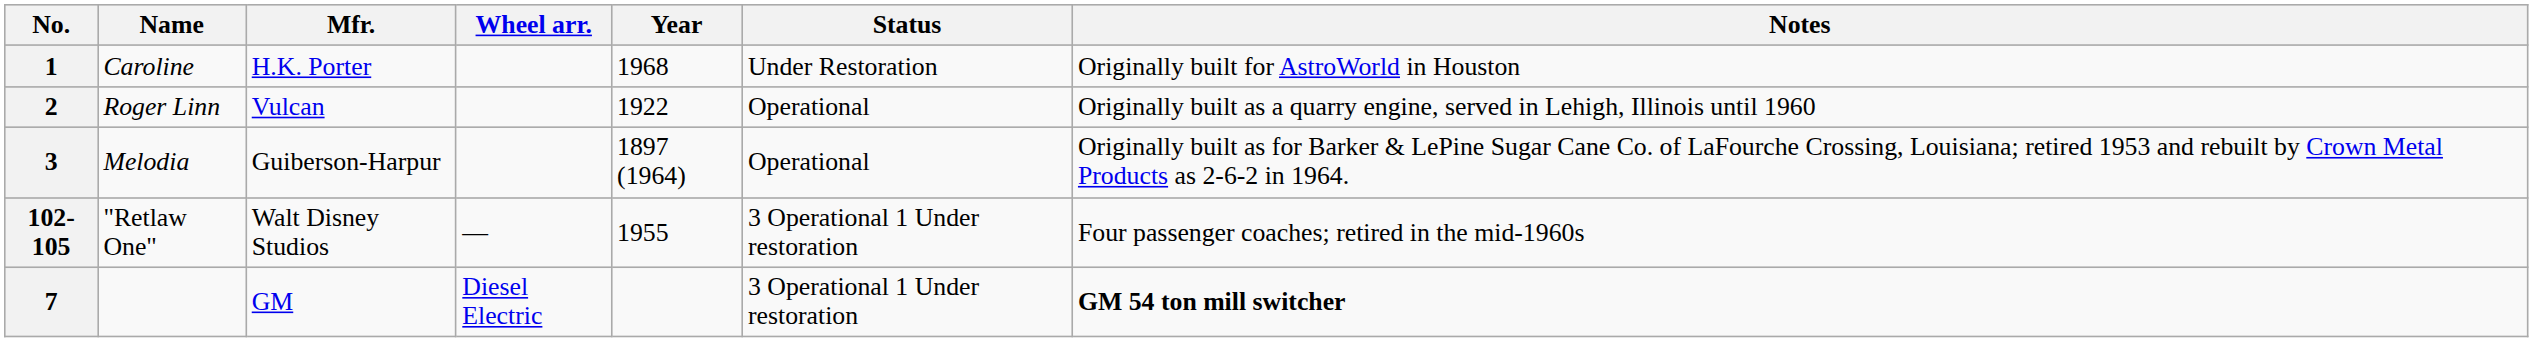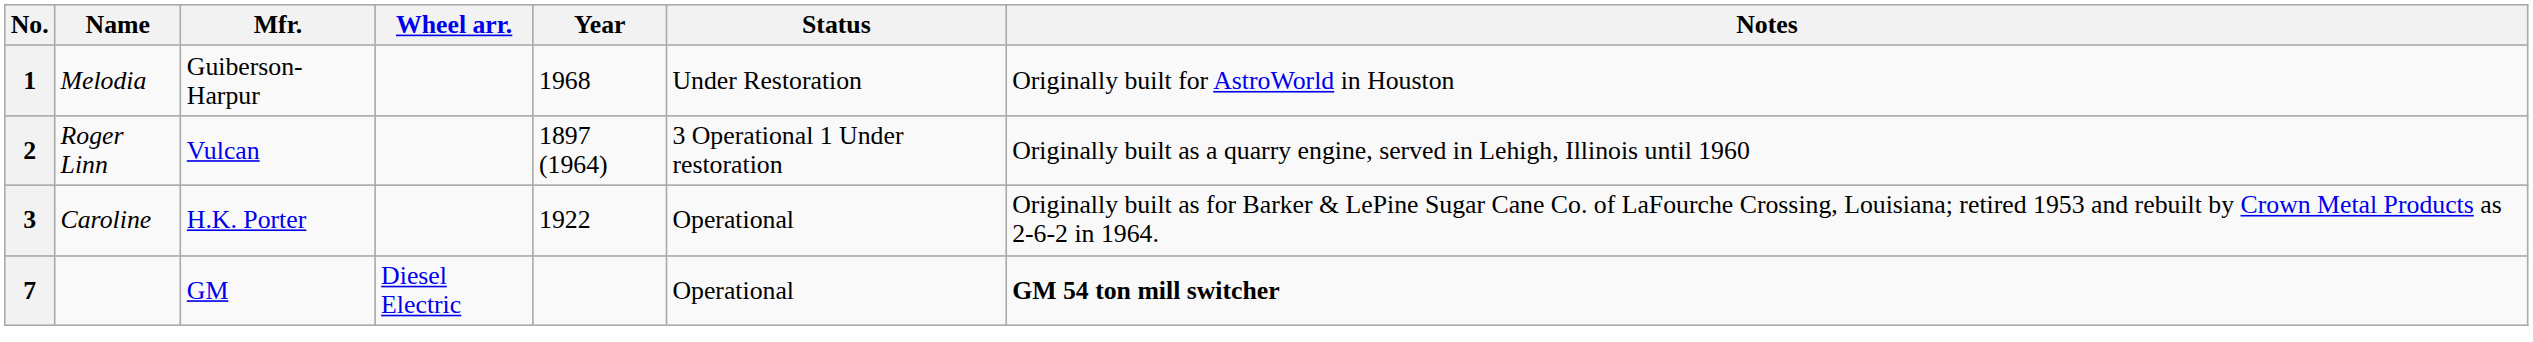1 | Name: Caroline -> Melodia
1 | Mfr.: H.K. Porter -> Guiberson-Harpur
2 | Year: 1922 -> 1897 (1964)
2 | Status: Operational -> 3 Operational 1 Under restoration
3 | Name: Melodia -> Caroline
3 | Mfr.: Guiberson-Harpur -> H.K. Porter
3 | Year: 1897 (1964) -> 1922
- row: 102-105 | "Retlaw One" | Walt Disney Studios | — | 1955 | 3 Operational 1 Under restoration | Four passenger coaches; retired in the mid-1960s
7 | Status: 3 Operational 1 Under restoration -> Operational
